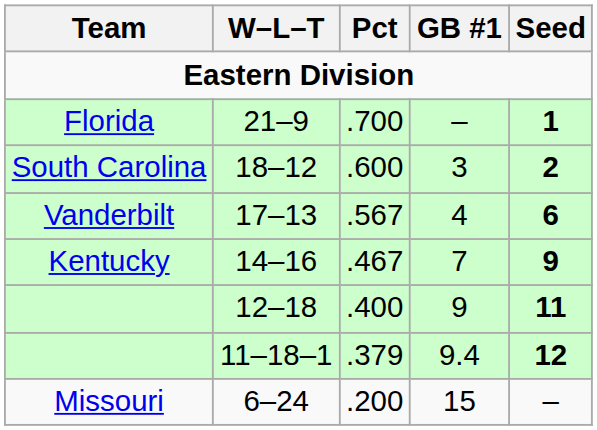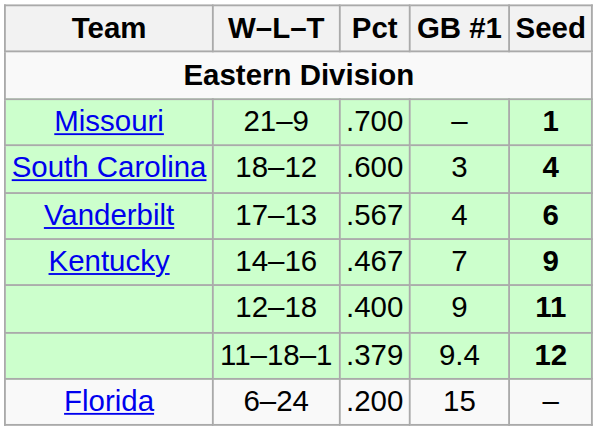21–9 | Team: Florida -> Missouri
18–12 | Seed: 2 -> 4
6–24 | Team: Missouri -> Florida
